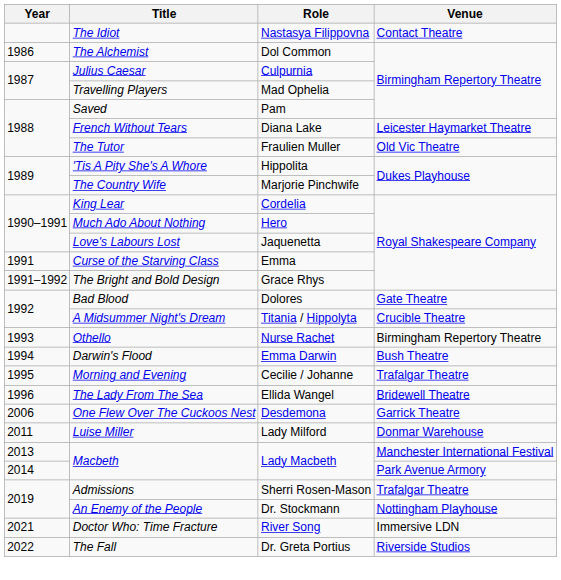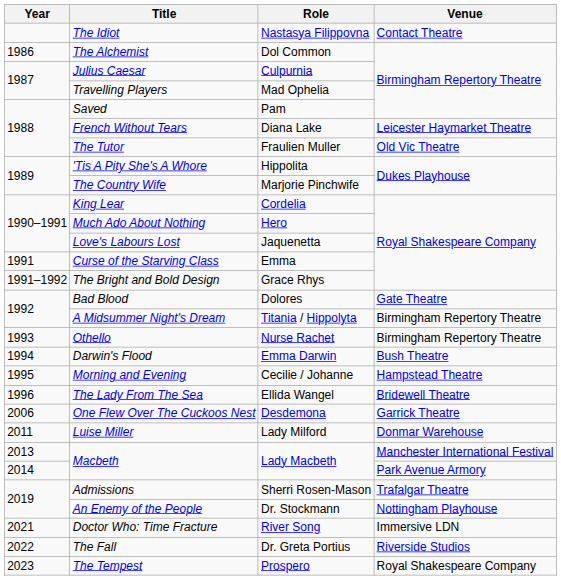A Midsummer Night's Dream | Venue: Crucible Theatre -> Birmingham Repertory Theatre
Morning and Evening | Venue: Trafalgar Theatre -> Hampstead Theatre
+ row: 2023 | The Tempest | Prospero | Royal Shakespeare Company
